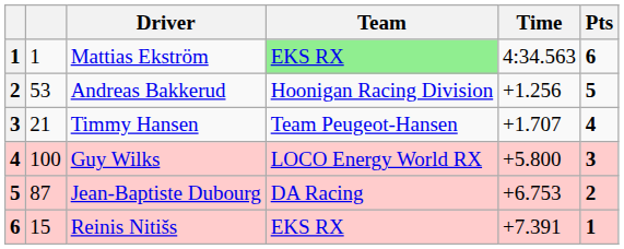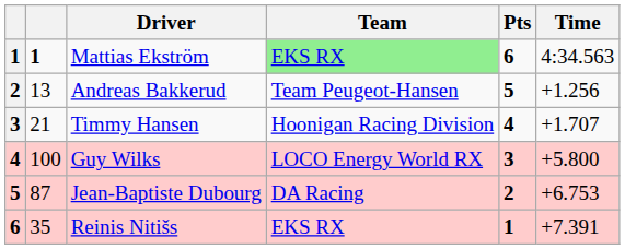columns swapped: Time <-> Pts
Mattias Ekström | column 2: normal -> bold
Andreas Bakkerud | column 2: 53 -> 13
Andreas Bakkerud | Team: Hoonigan Racing Division -> Team Peugeot-Hansen
Timmy Hansen | Team: Team Peugeot-Hansen -> Hoonigan Racing Division
Reinis Nitišs | column 2: 15 -> 35
